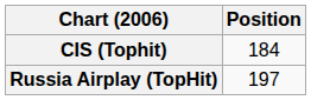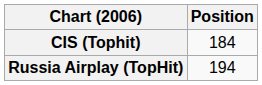Russia Airplay (TopHit) | Position: 197 -> 194
